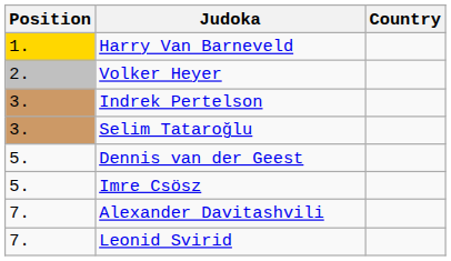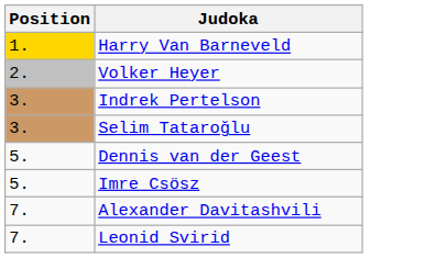- column: Country
